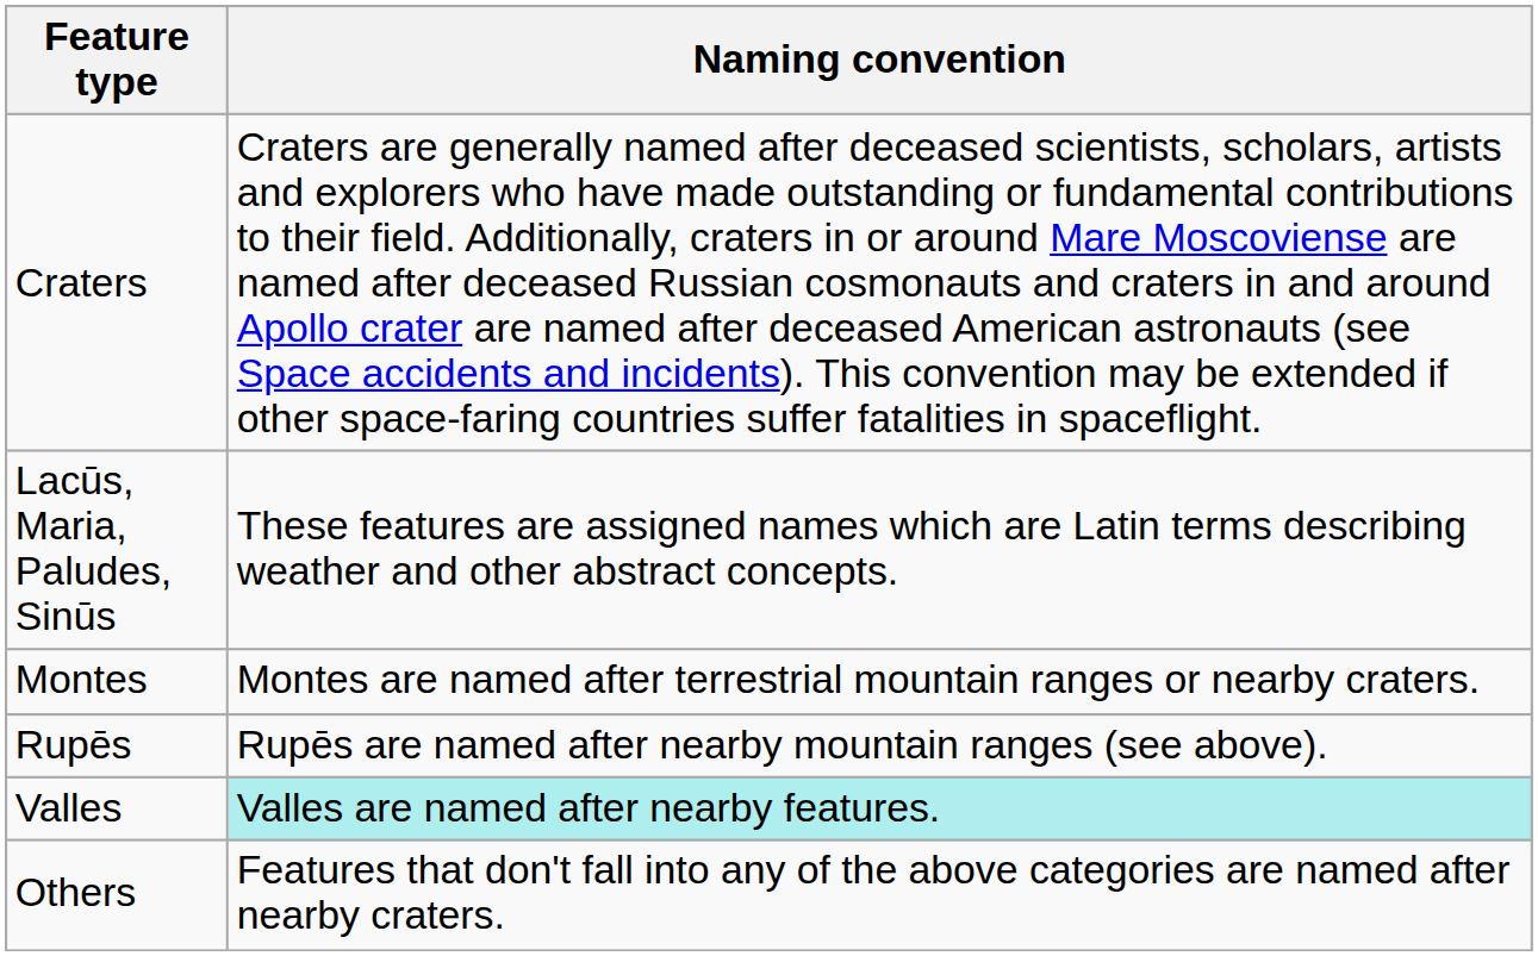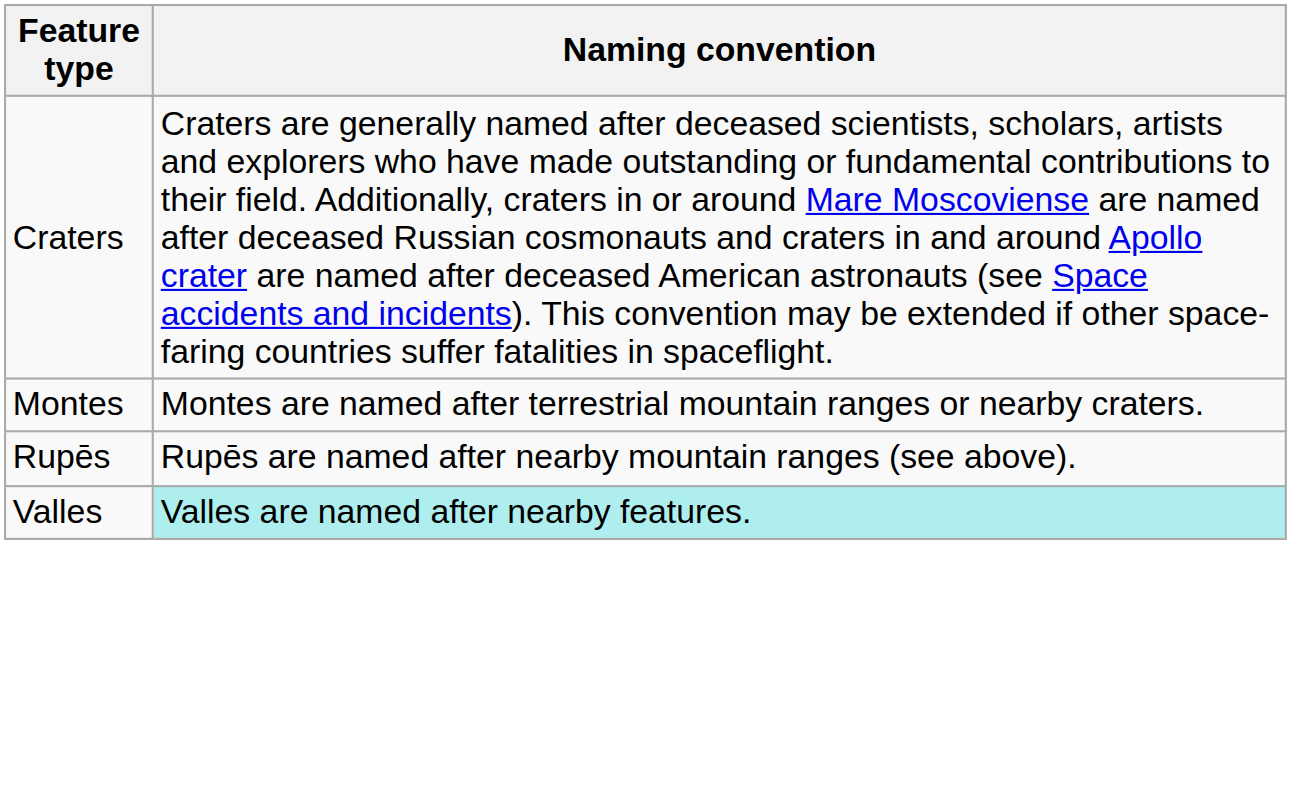- row: Lacūs, Maria, Paludes, Sinūs | These features are assigned names which are Latin terms describing weather and other abstract concepts.
- row: Others | Features that don't fall into any of the above categories are named after nearby craters.
